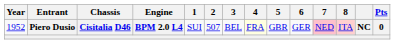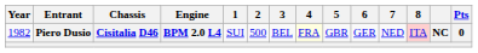Piero Dusio | Year: 1952 -> 1982
Piero Dusio | 2: 507 -> 500
Piero Dusio | 7: pink background -> no background
